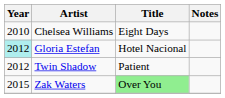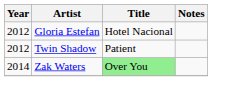- row: 2010 | Chelsea Williams | Eight Days
Gloria Estefan | Year: paleturquoise background -> no background
Zak Waters | Year: 2015 -> 2014
